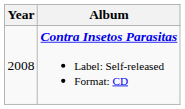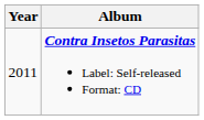Contra Insetos Parasitas Label: Self-released Format: CD | Year: 2008 -> 2011
